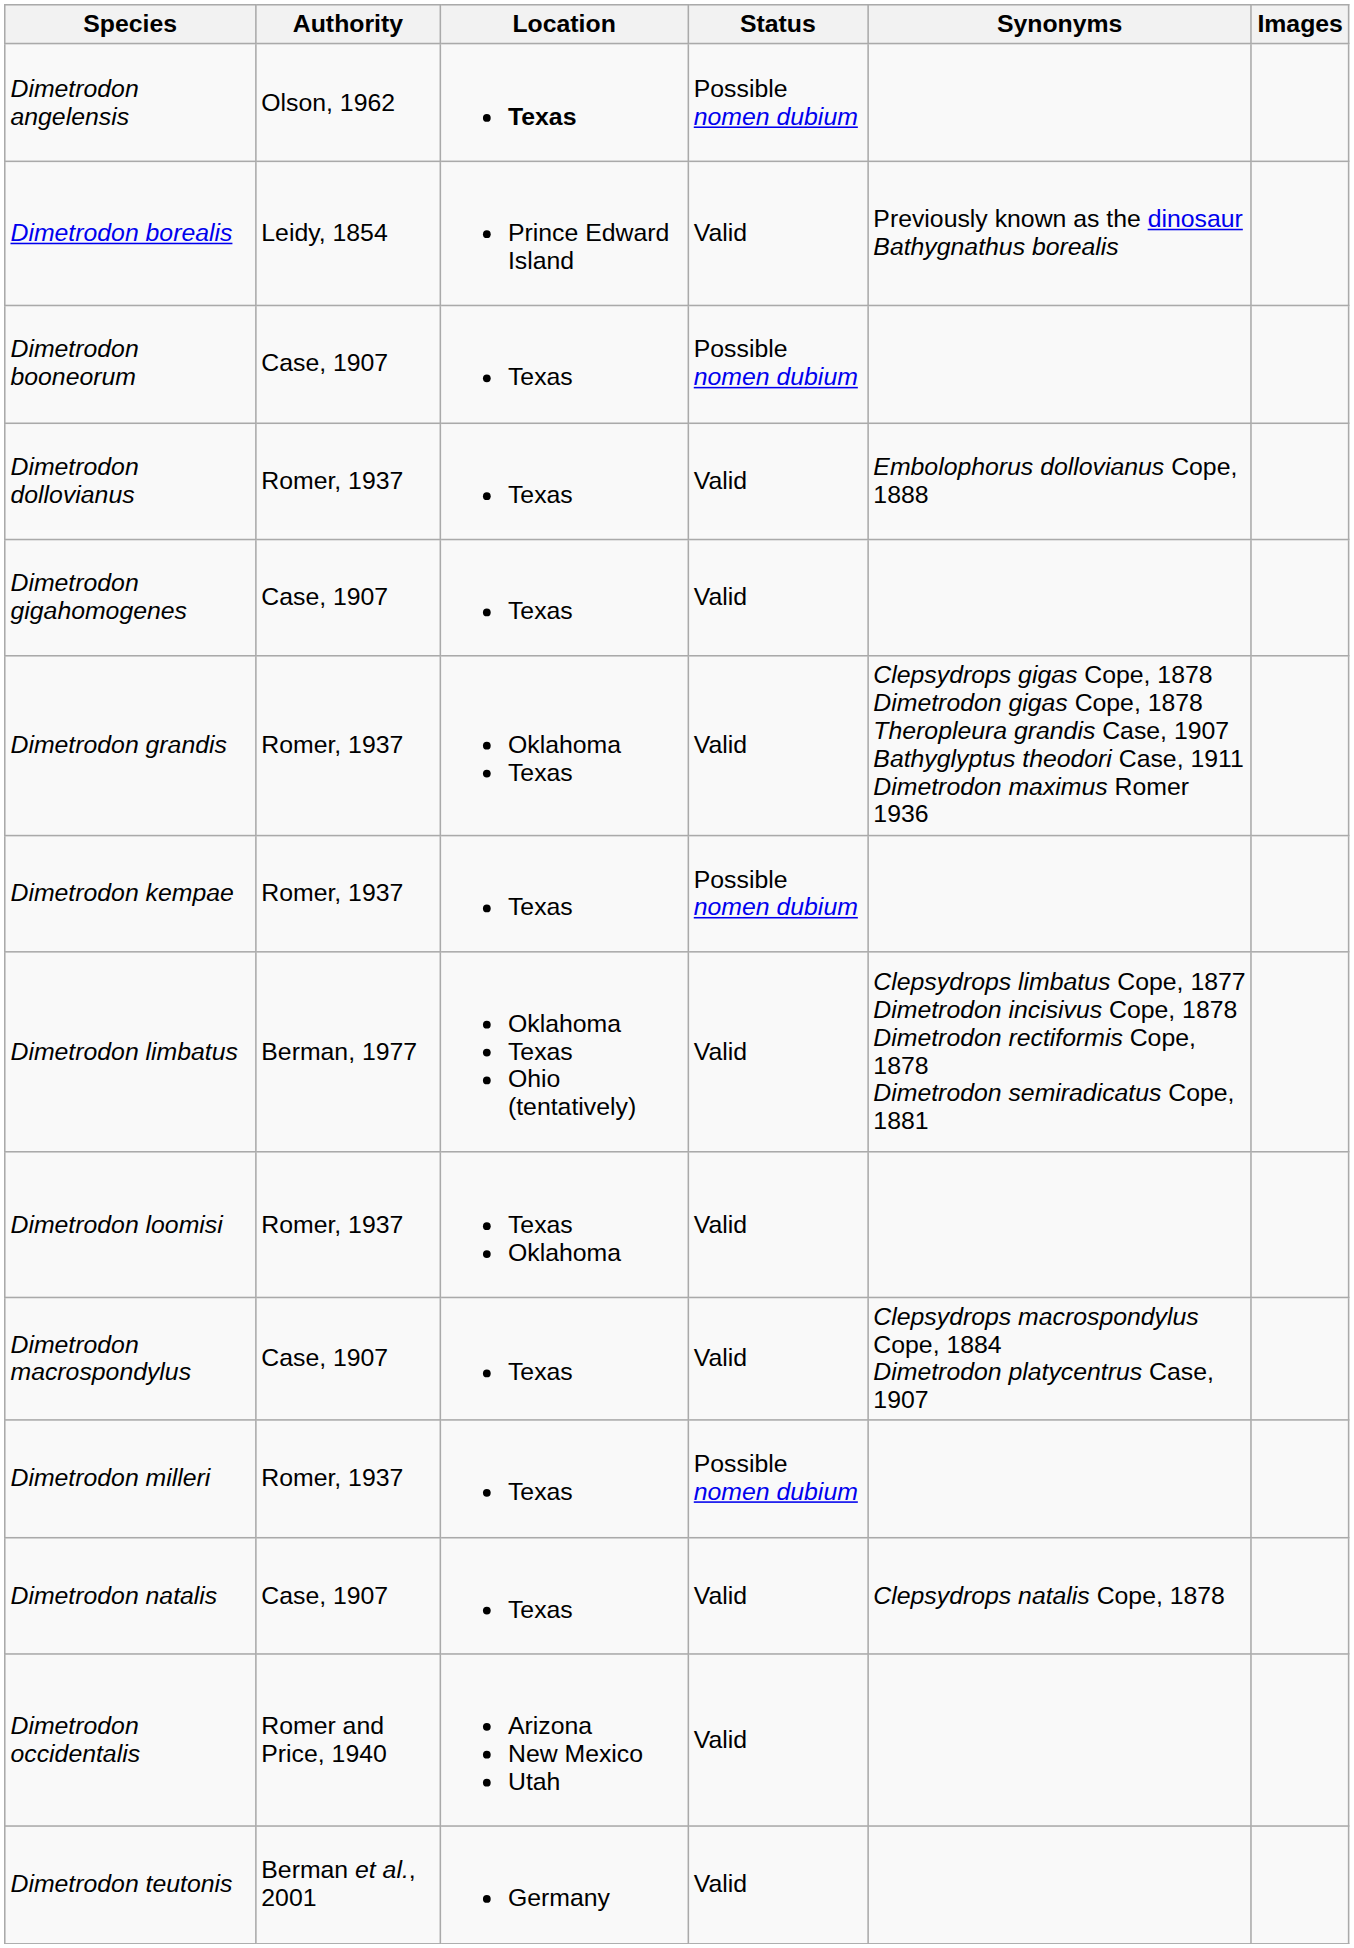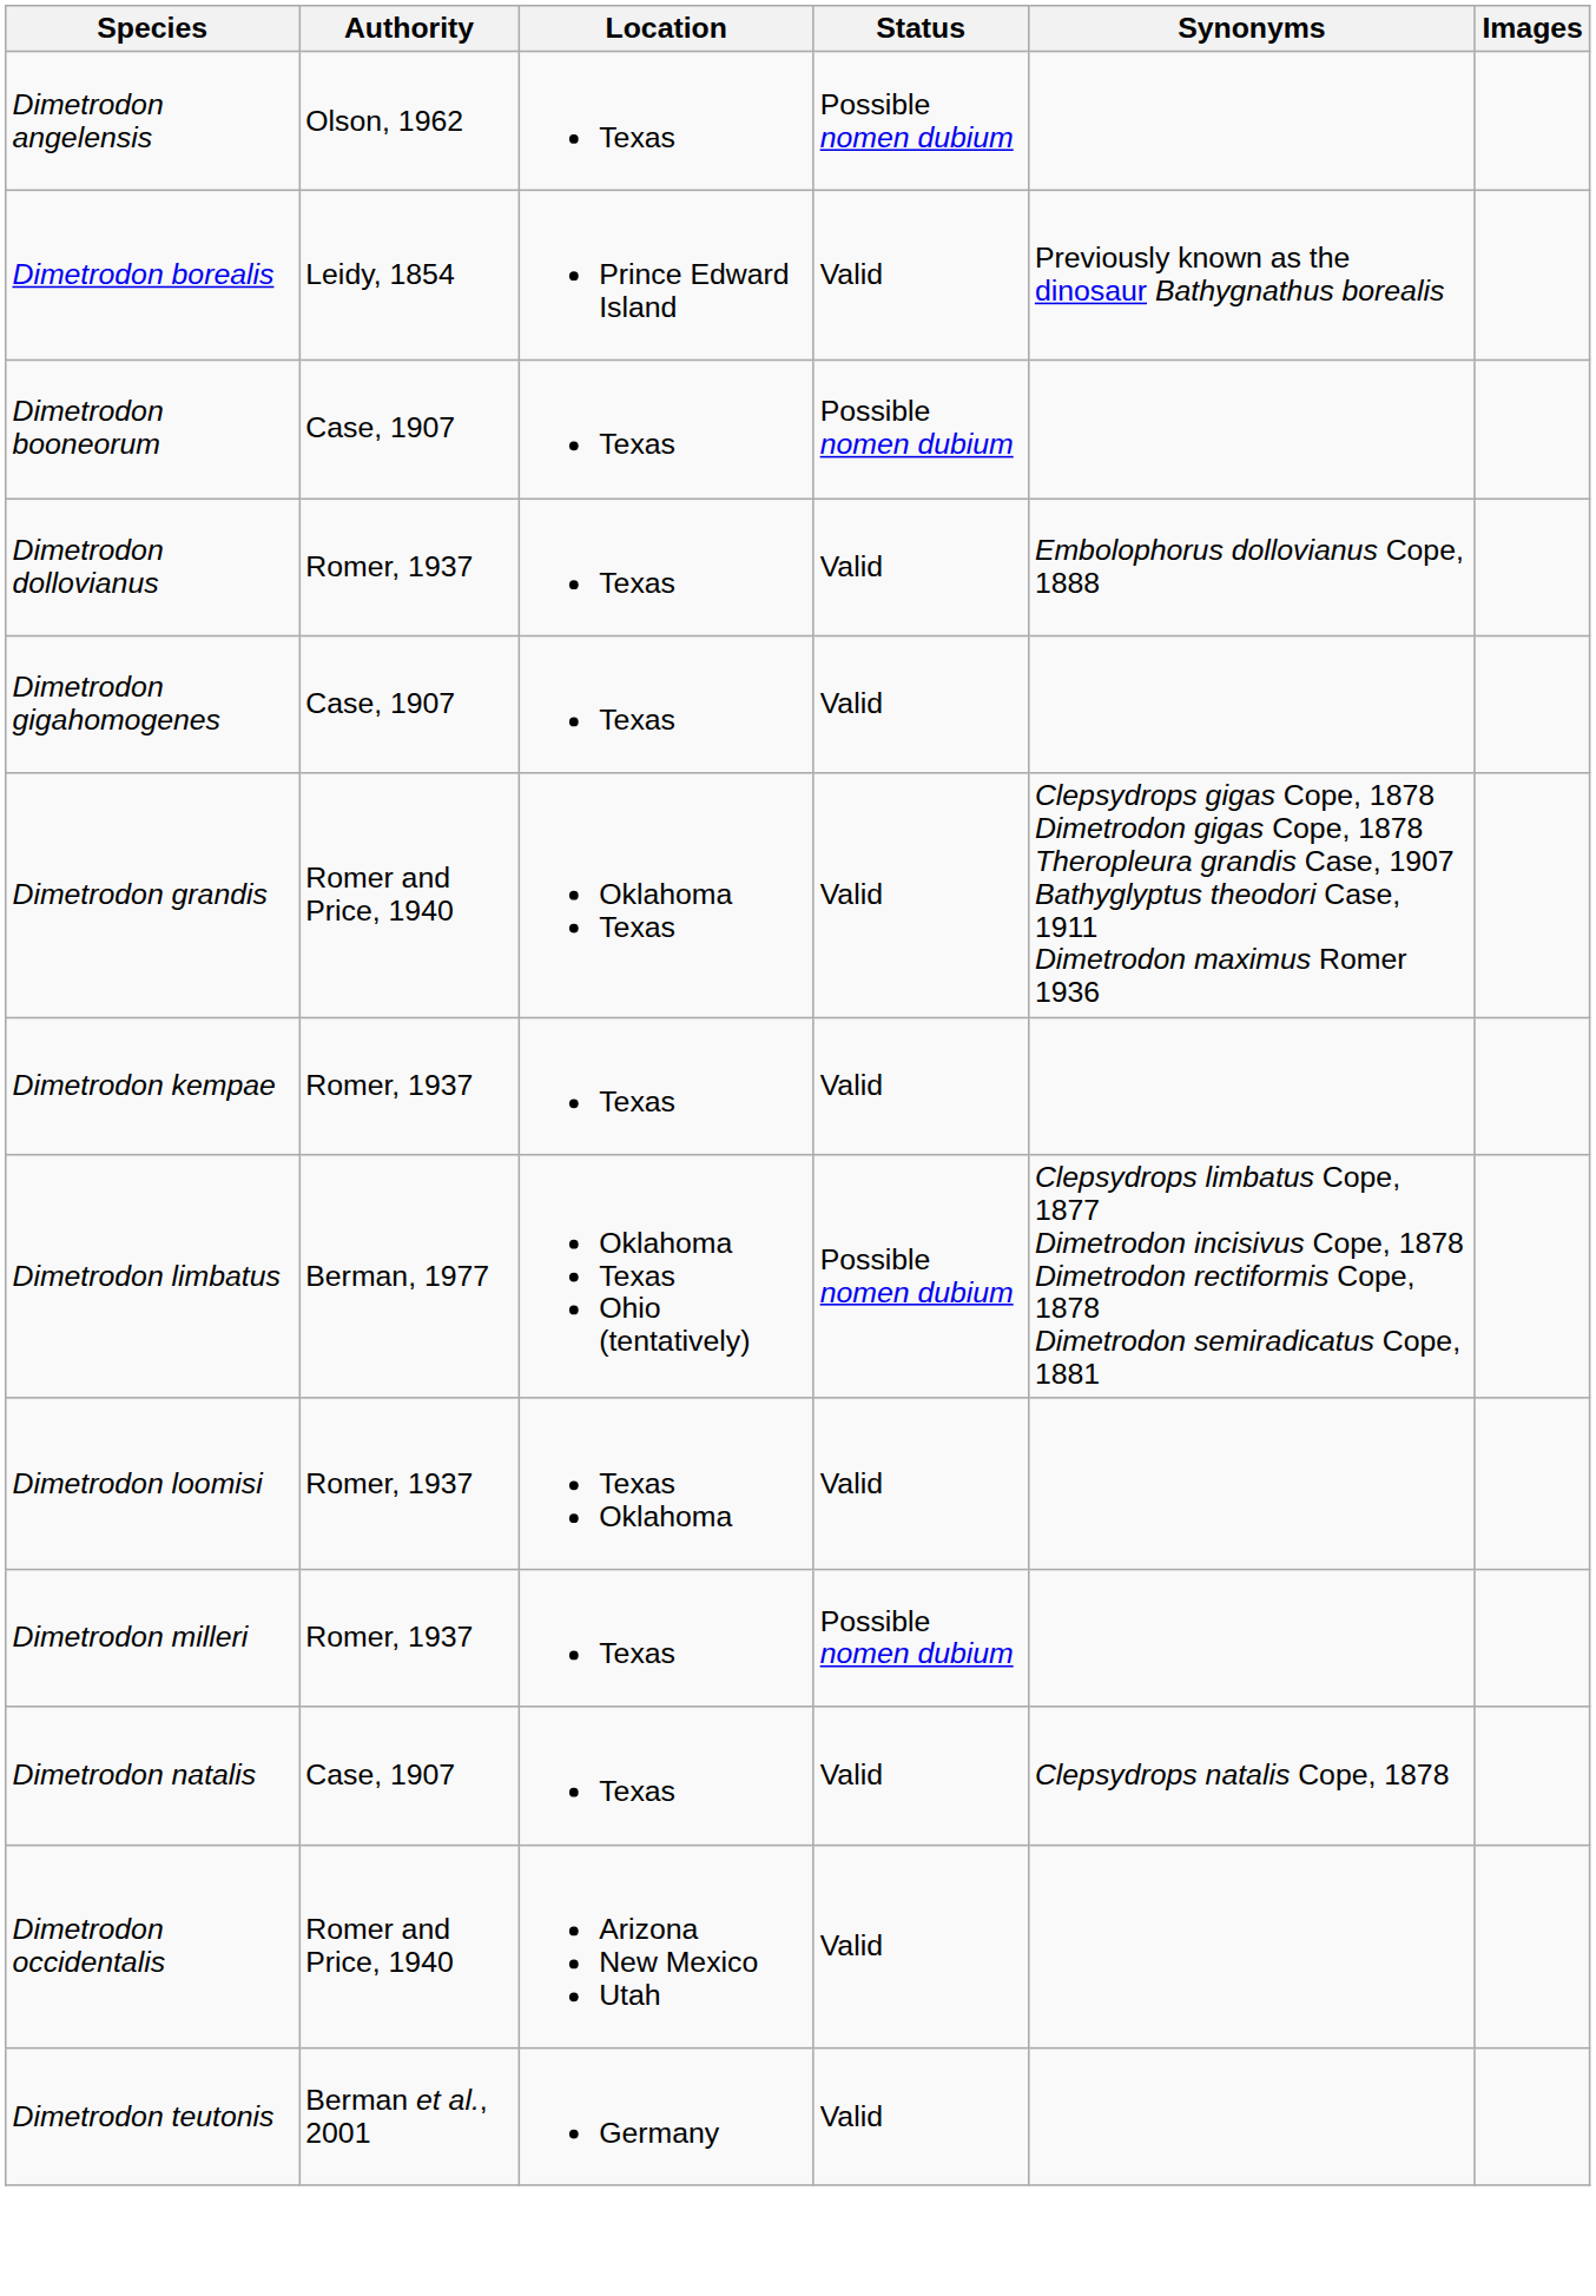Dimetrodon angelensis | Location: bold -> normal
Dimetrodon grandis | Authority: Romer, 1937 -> Romer and Price, 1940
Dimetrodon kempae | Status: Possible nomen dubium -> Valid
Dimetrodon limbatus | Status: Valid -> Possible nomen dubium
- row: Dimetrodon macrospondylus | Case, 1907 | Texas | Valid | Clepsydrops macrospondylus Cope, 1884 Dimetrodon platycentrus Case, 1907
